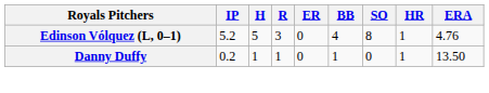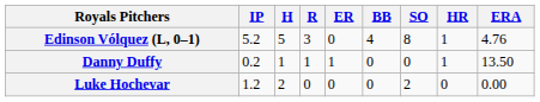Danny Duffy | ER: 0 -> 1
Danny Duffy | BB: 1 -> 0
+ row: Luke Hochevar | 1.2 | 2 | 0 | 0 | 0 | 2 | 0 | 0.00
